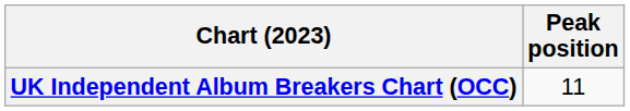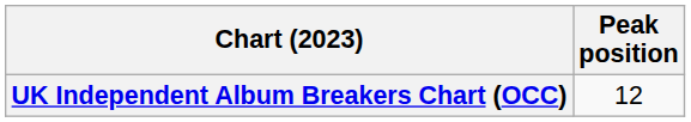UK Independent Album Breakers Chart (OCC) | Peak position: 11 -> 12
